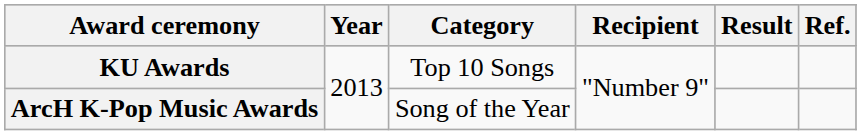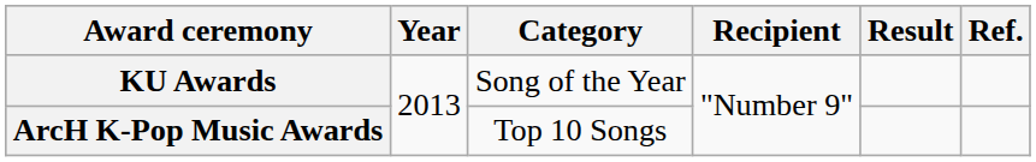KU Awards | Category: Top 10 Songs -> Song of the Year
ArcH K-Pop Music Awards | Category: Song of the Year -> Top 10 Songs
